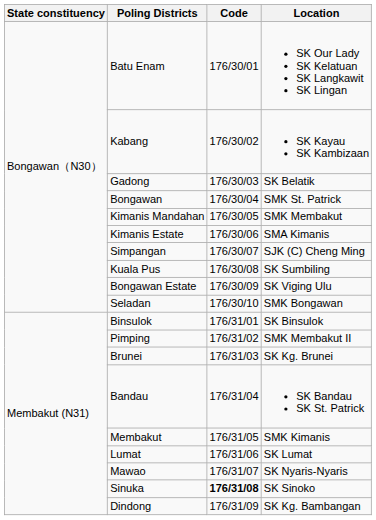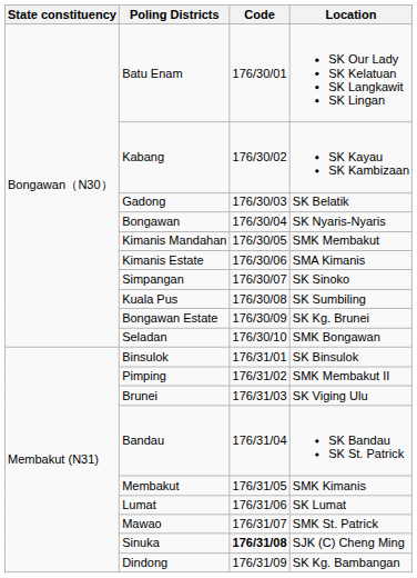Bongawan | Location: SMK St. Patrick -> SK Nyaris-Nyaris
Simpangan | Location: SJK (C) Cheng Ming -> SK Sinoko
Bongawan Estate | Location: SK Viging Ulu -> SK Kg. Brunei
Brunei | Location: SK Kg. Brunei -> SK Viging Ulu
Mawao | Location: SK Nyaris-Nyaris -> SMK St. Patrick
Sinuka | Location: SK Sinoko -> SJK (C) Cheng Ming
